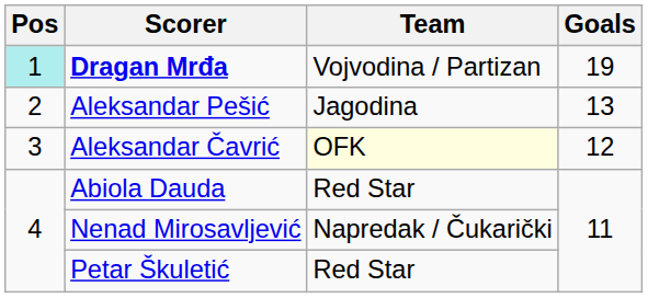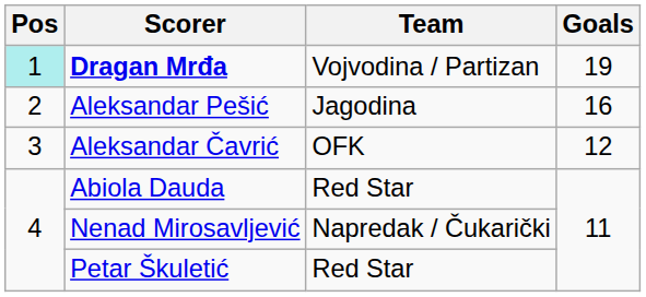Aleksandar Pešić | Goals: 13 -> 16
Aleksandar Čavrić | Team: lightyellow background -> no background
